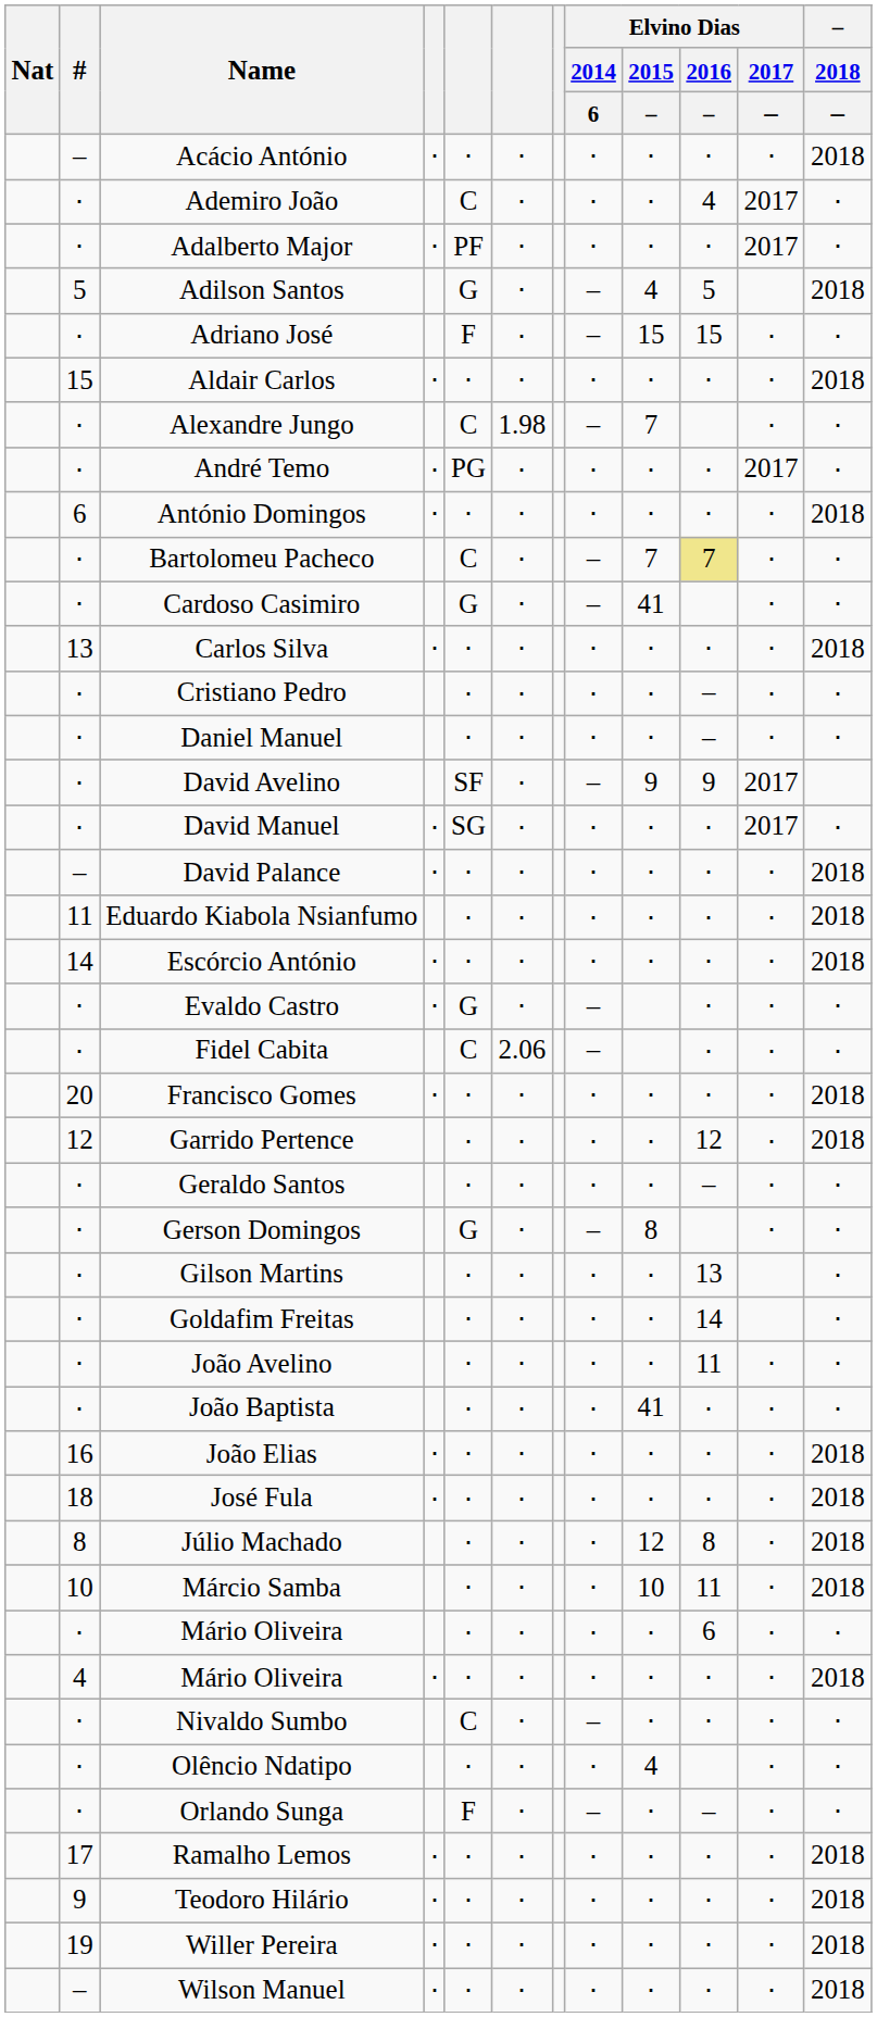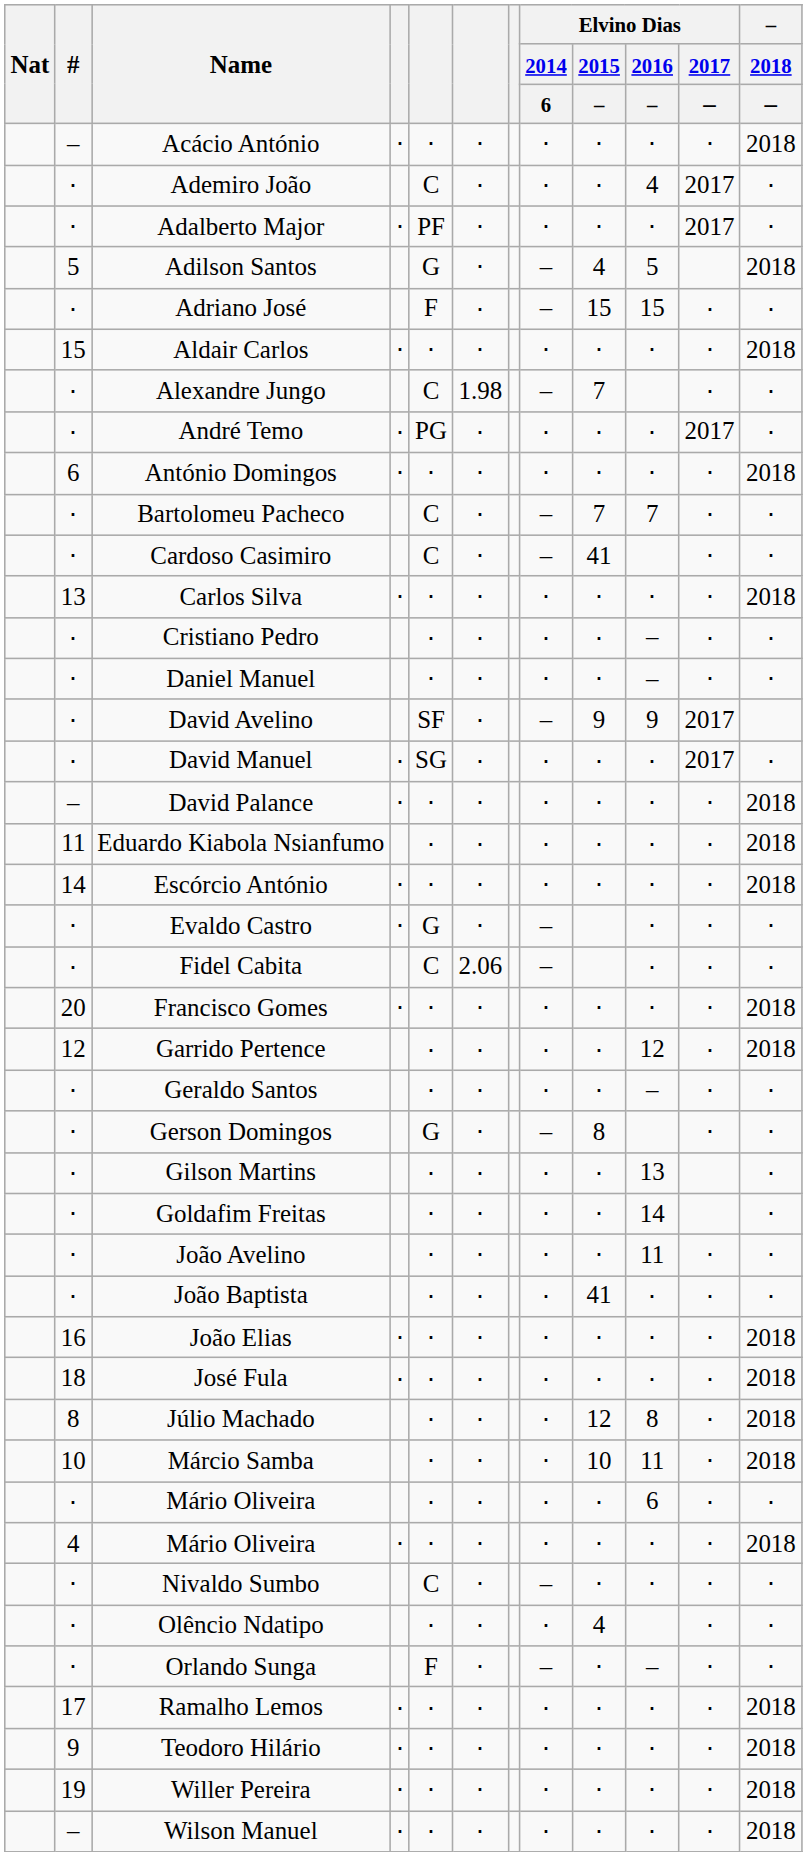Bartolomeu Pacheco | Elvino Dias / 2016 / –: khaki background -> no background
Cardoso Casimiro | column 5: G -> C
